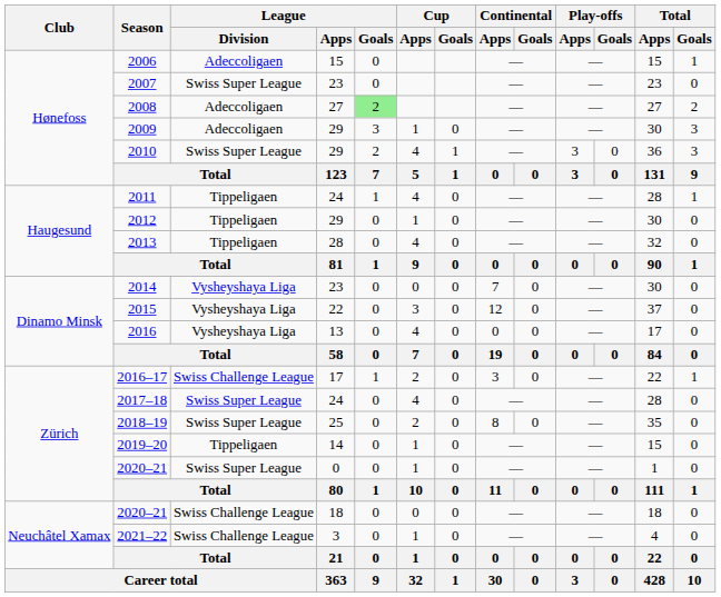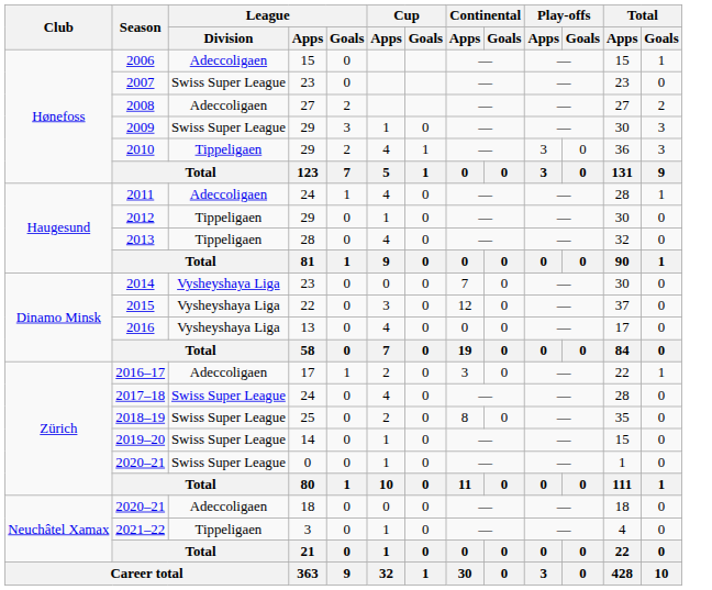2008 | League / Goals: lightgreen background -> no background
2009 | League / Division: Adeccoligaen -> Swiss Super League
2010 | League / Division: Swiss Super League -> Tippeligaen
2011 | League / Division: Tippeligaen -> Adeccoligaen
2016–17 | League / Division: Swiss Challenge League -> Adeccoligaen
2019–20 | League / Division: Tippeligaen -> Swiss Super League
2020–21 / 18 | League / Division: Swiss Challenge League -> Adeccoligaen
2021–22 | League / Division: Swiss Challenge League -> Tippeligaen
